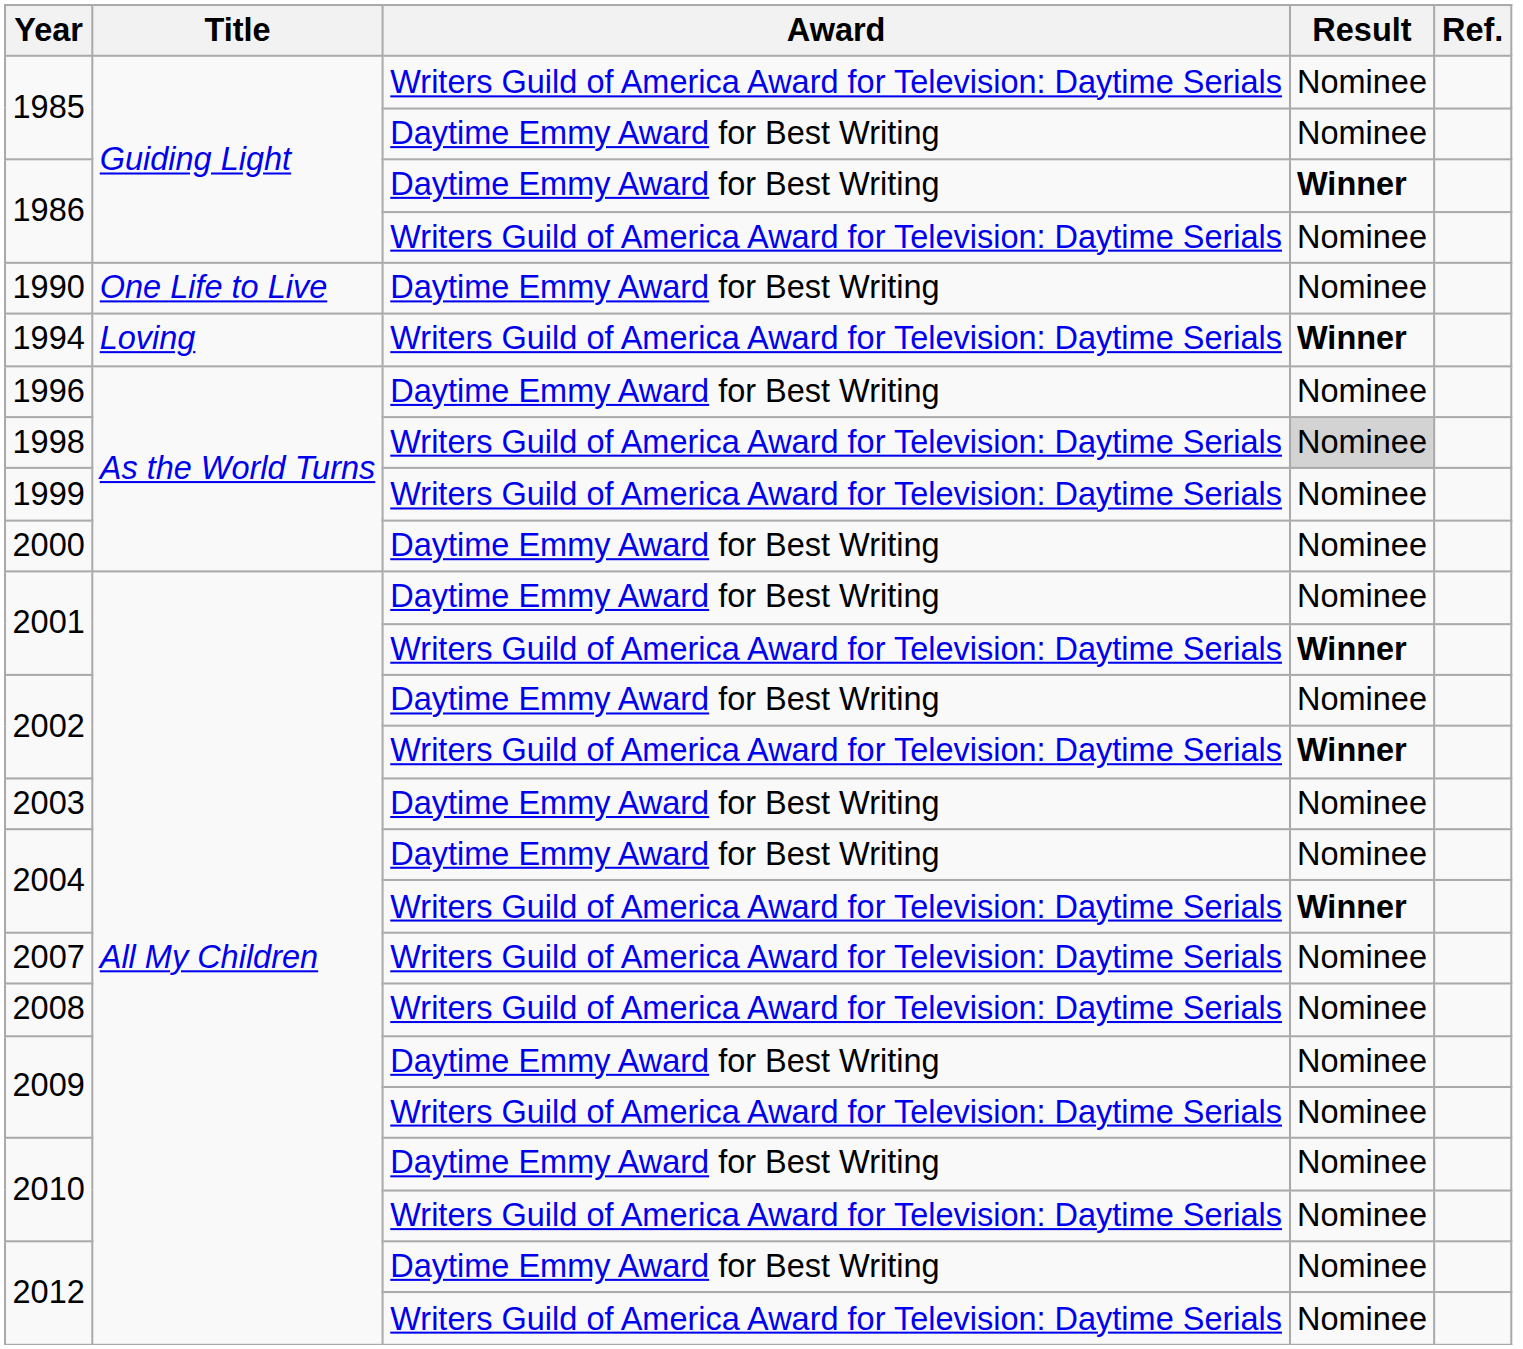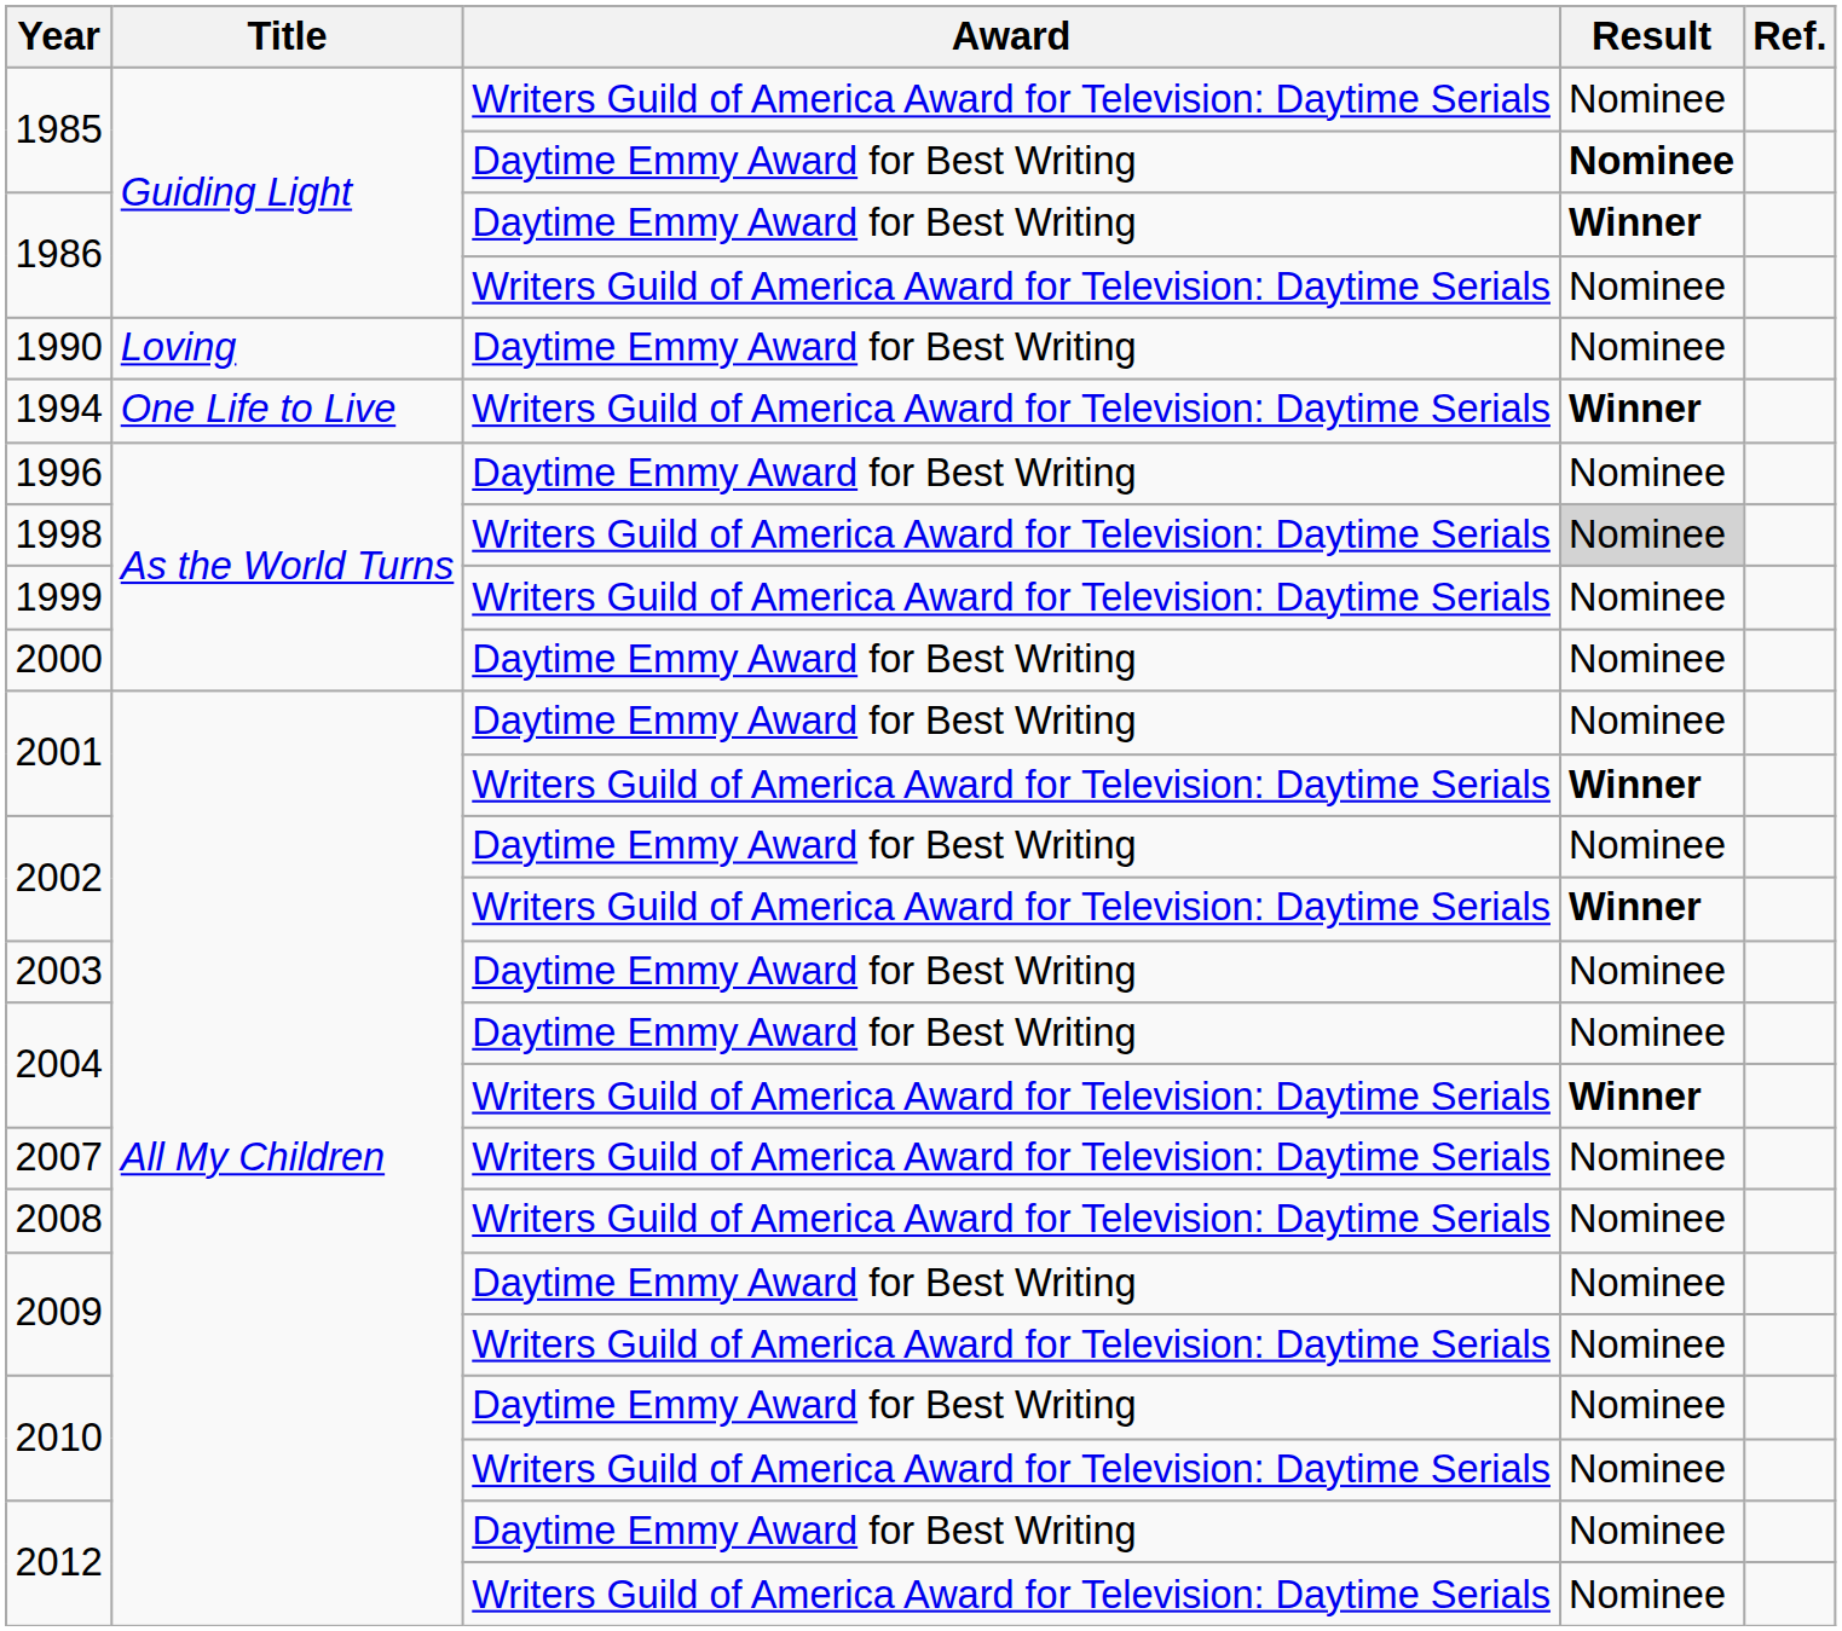1985 / Daytime Emmy Award for Best Writing | Result: normal -> bold
1990 | Title: One Life to Live -> Loving
1994 | Title: Loving -> One Life to Live
